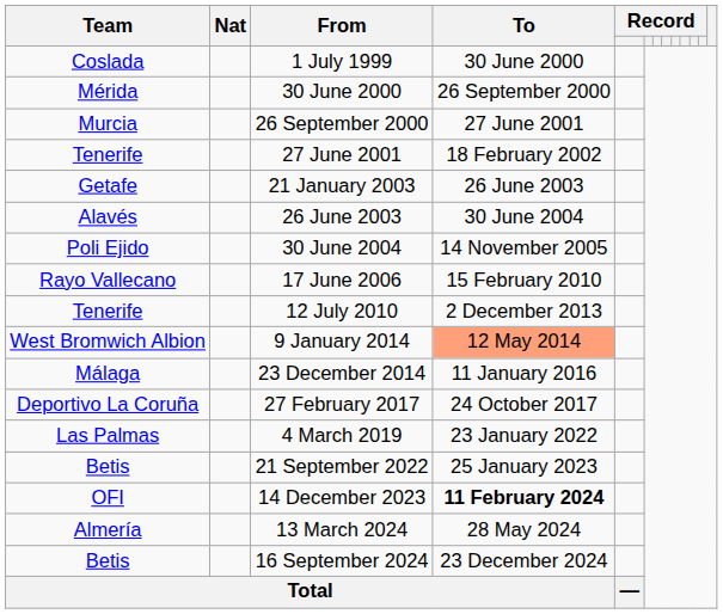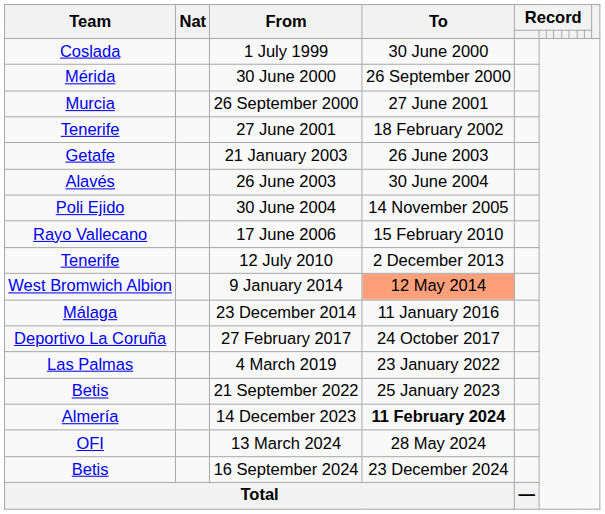14 December 2023 | Team: OFI -> Almería
13 March 2024 | Team: Almería -> OFI
